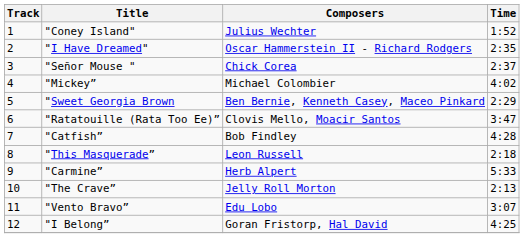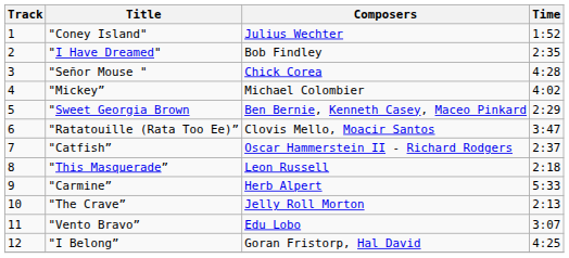"I Have Dreamed" | Composers: Oscar Hammerstein II - Richard Rodgers -> Bob Findley
"Señor Mouse " | Time: 2:37 -> 4:28
"Catfish” | Composers: Bob Findley -> Oscar Hammerstein II - Richard Rodgers
"Catfish” | Time: 4:28 -> 2:37
